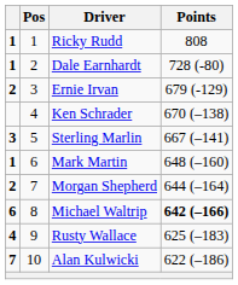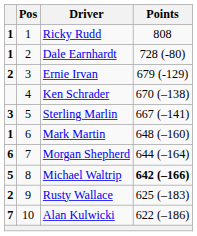Morgan Shepherd | column 1: 2 -> 6
Michael Waltrip | column 1: 6 -> 5
Rusty Wallace | column 1: 4 -> 2
